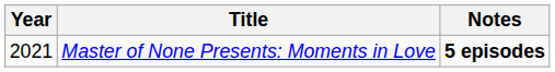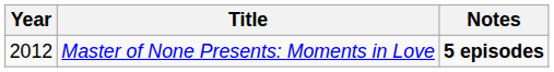Master of None Presents: Moments in Love | Year: 2021 -> 2012
